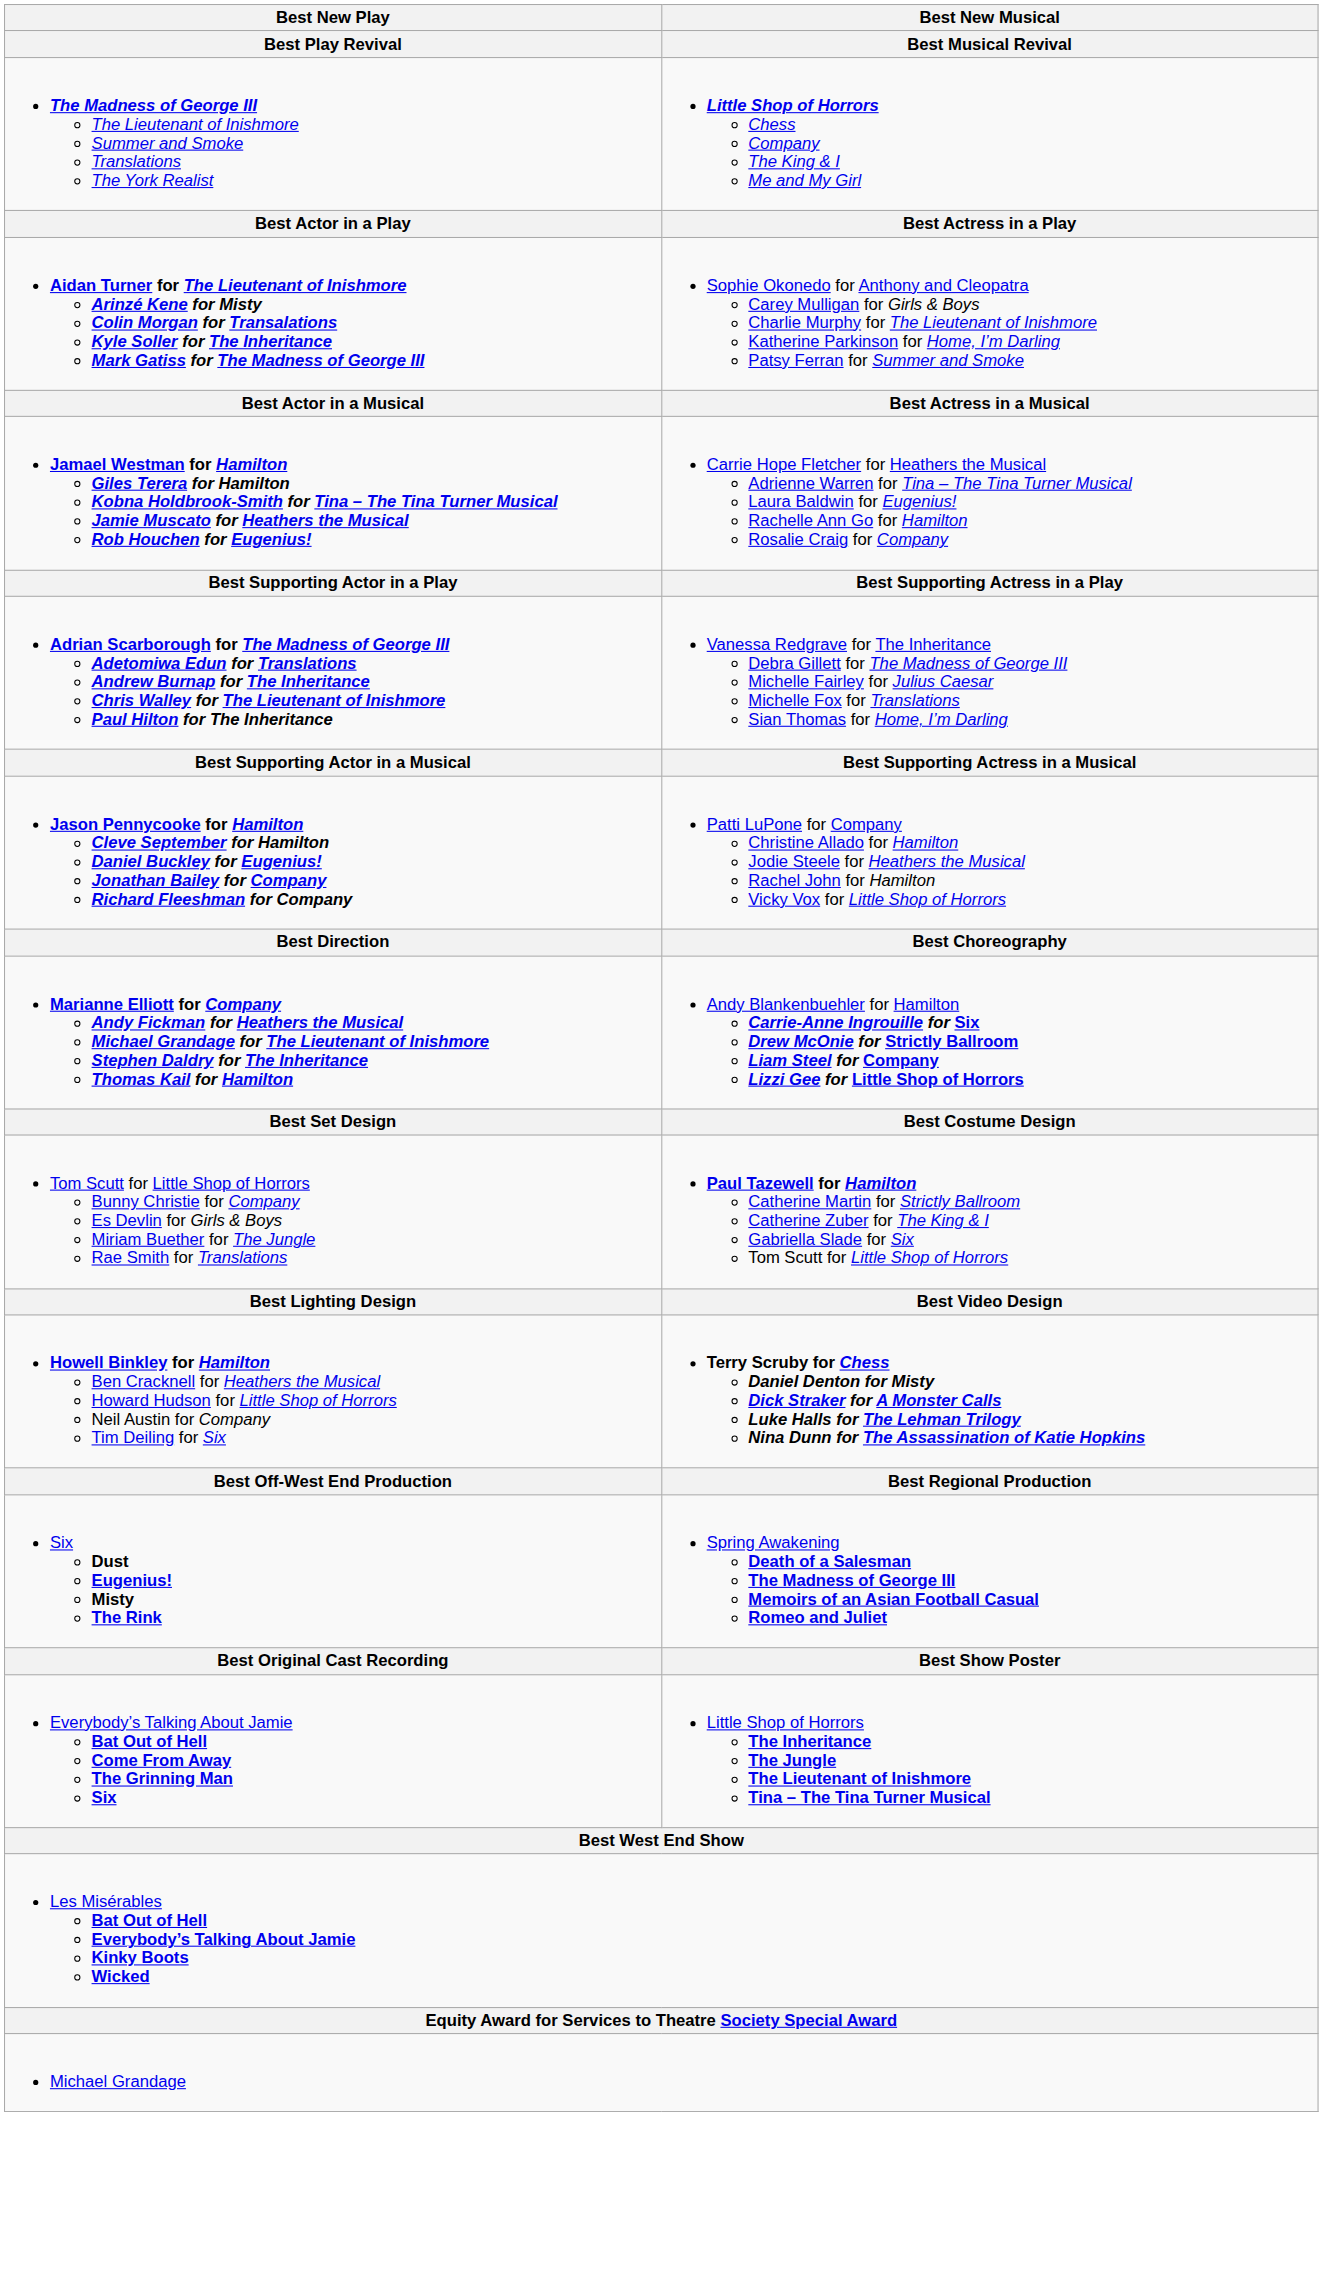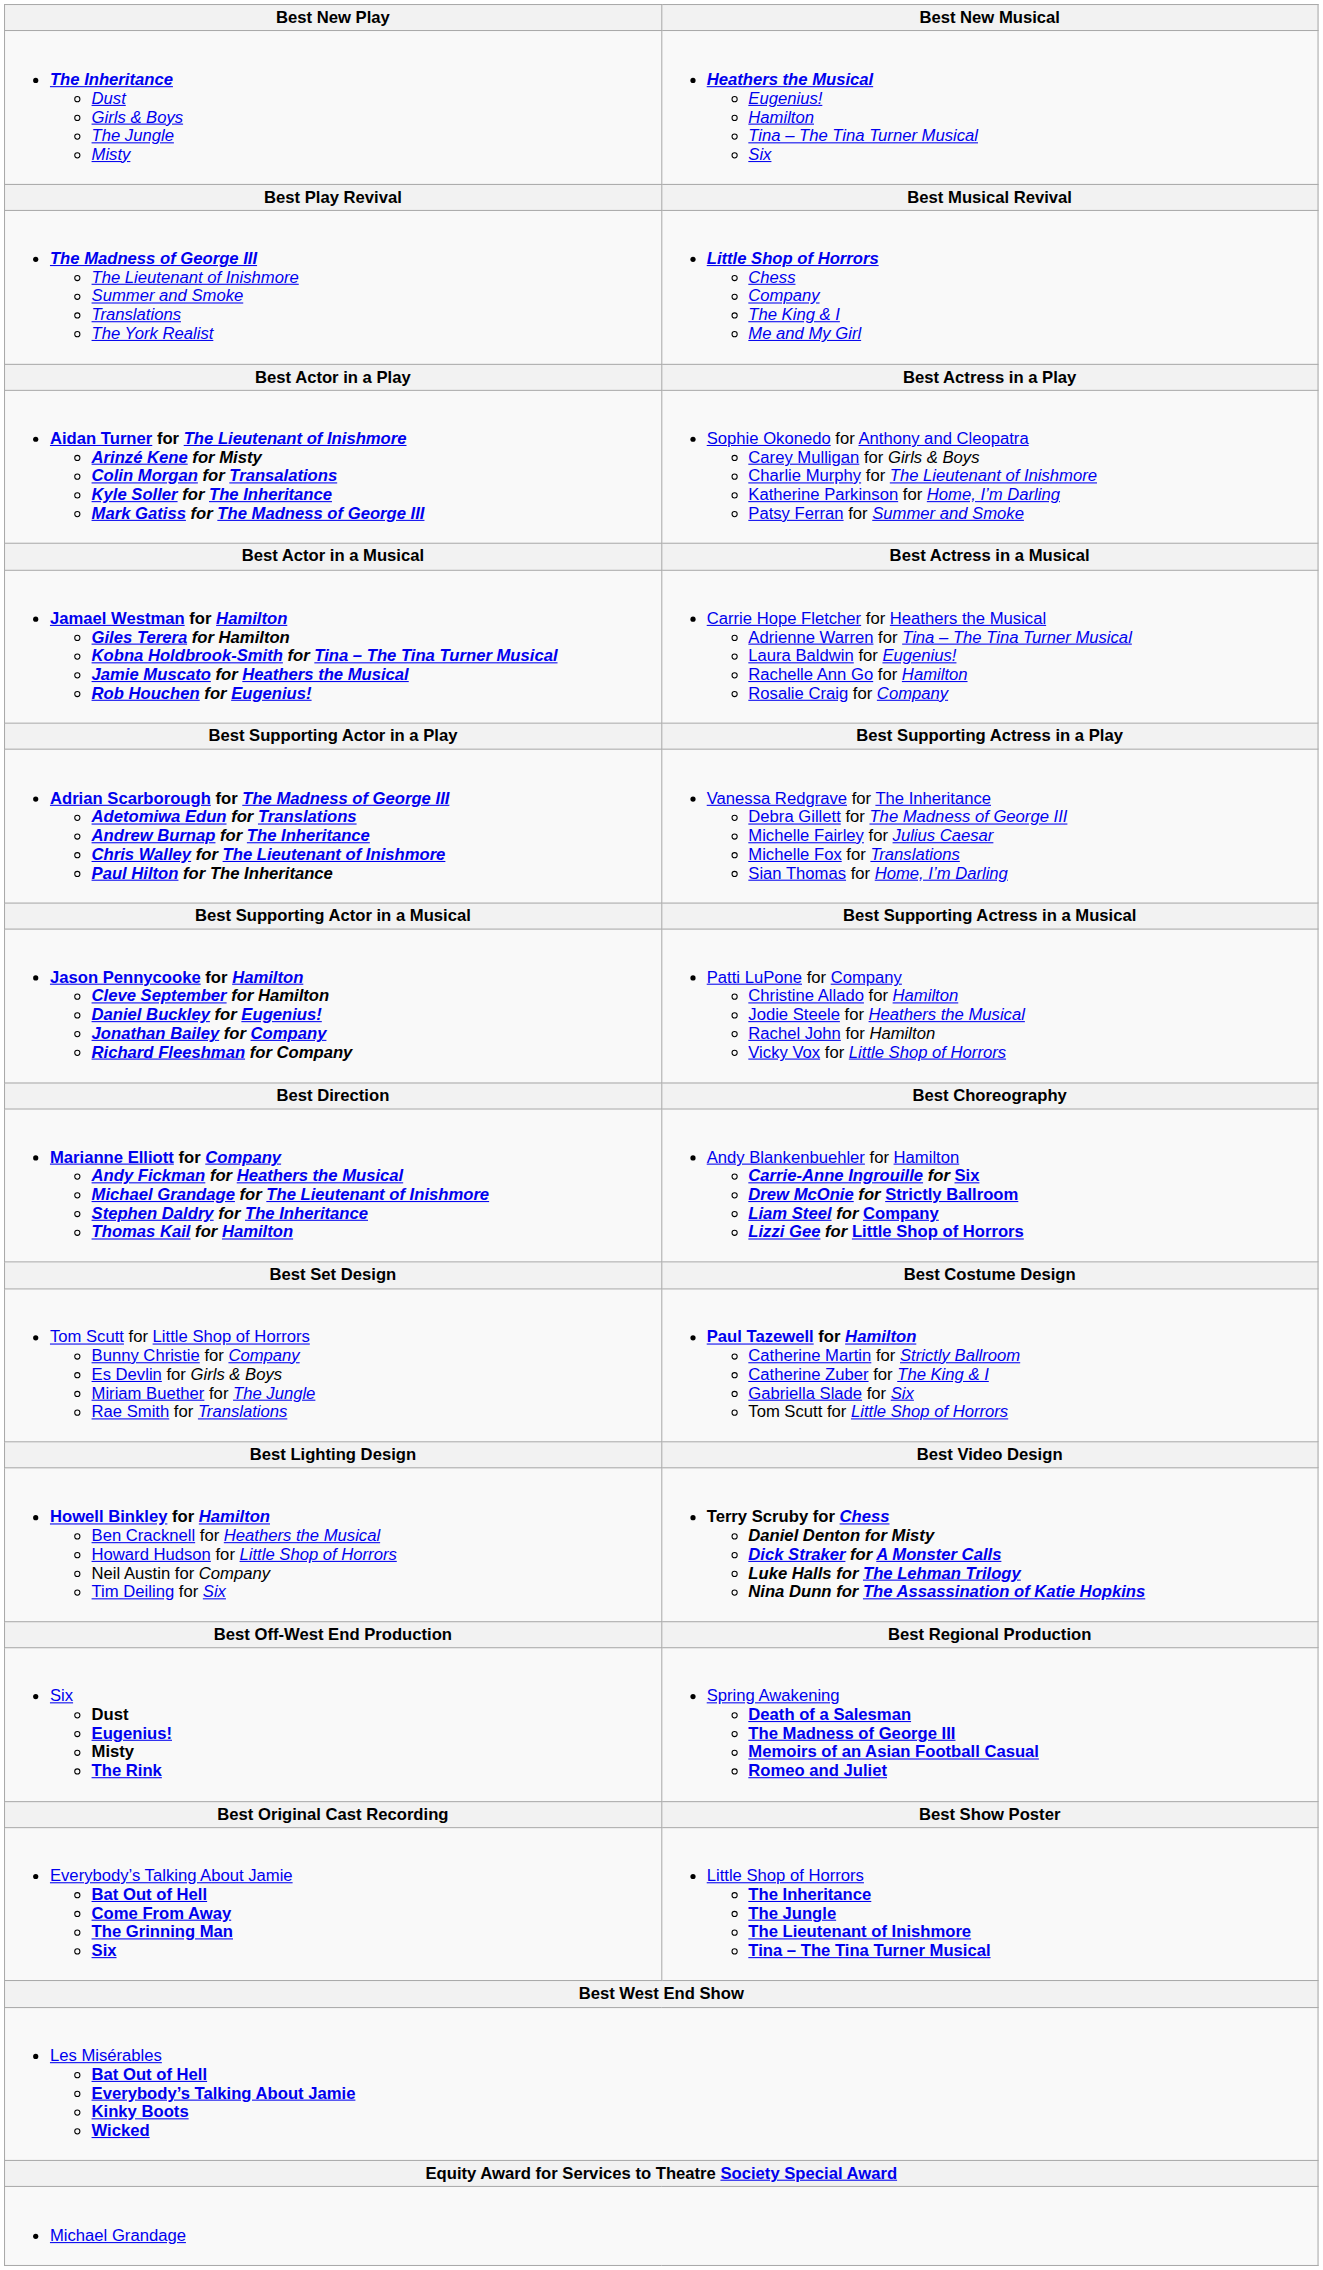+ row: The Inheritance Dust Girls & Boys The Jungle Misty | Heathers the Musical Eugenius! Hamilton Tina – The Tina Turner Musical Six
